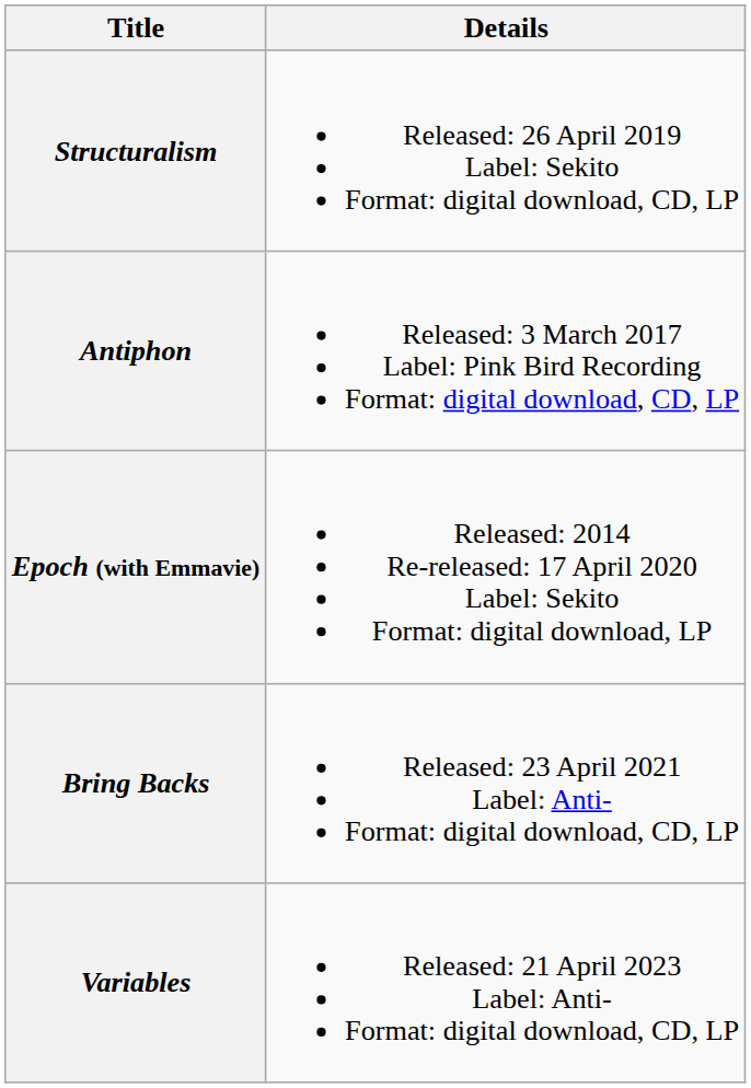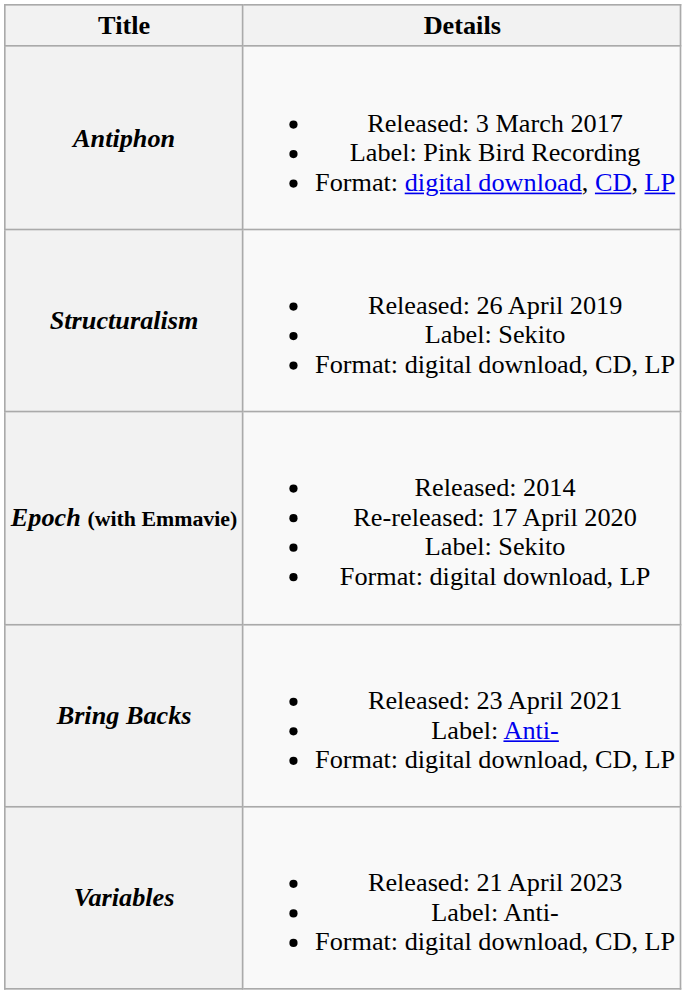rows swapped: Antiphon <-> Structuralism
